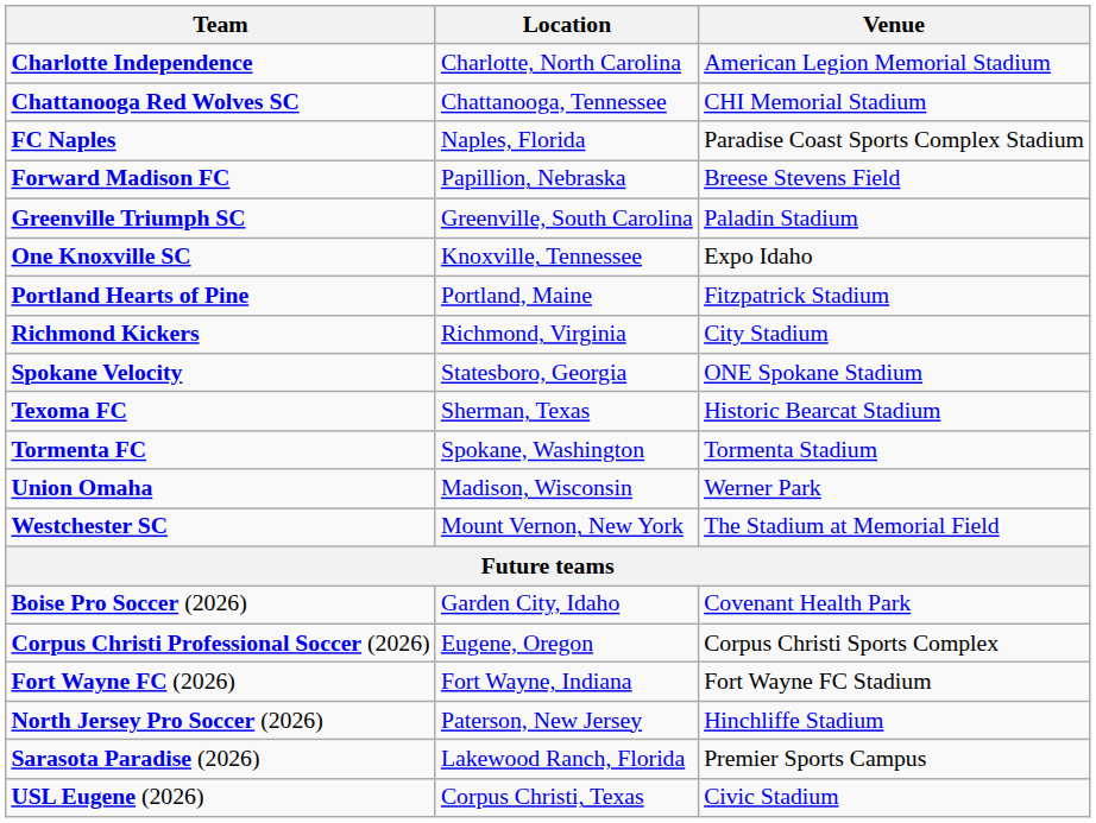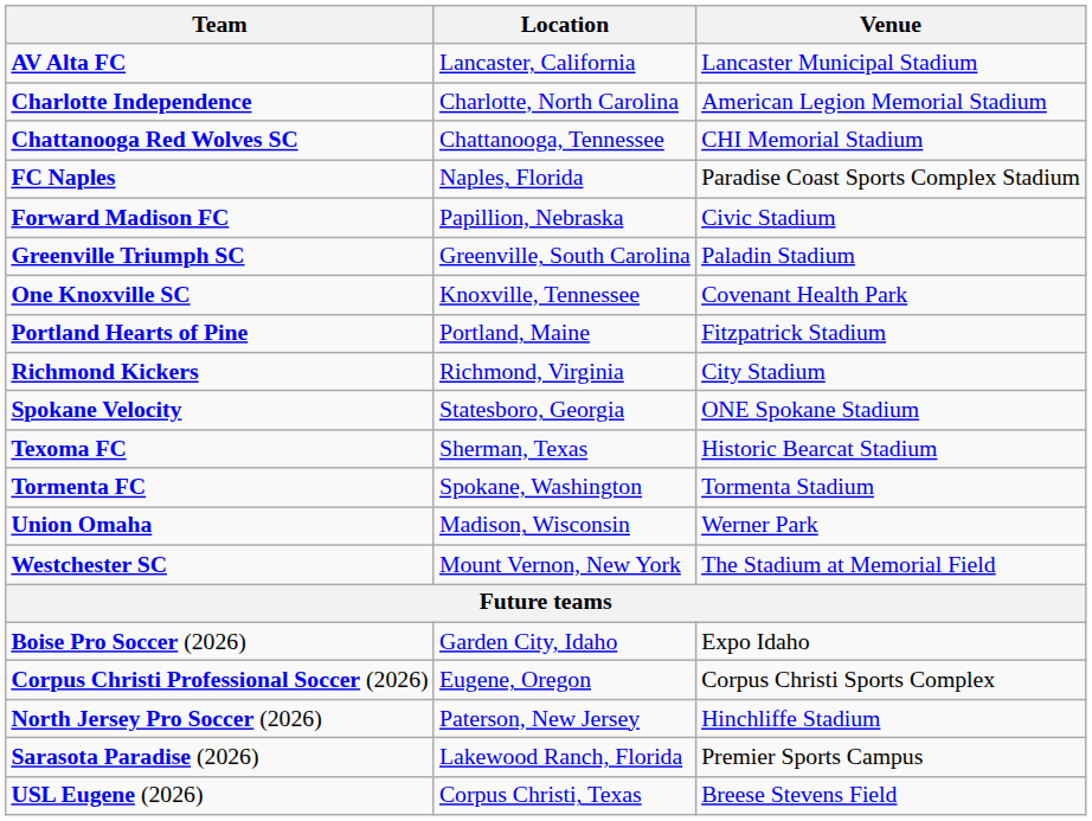+ row: AV Alta FC | Lancaster, California | Lancaster Municipal Stadium
Forward Madison FC | Venue: Breese Stevens Field -> Civic Stadium
One Knoxville SC | Venue: Expo Idaho -> Covenant Health Park
Boise Pro Soccer (2026) | Venue: Covenant Health Park -> Expo Idaho
- row: Fort Wayne FC (2026) | Fort Wayne, Indiana | Fort Wayne FC Stadium
USL Eugene (2026) | Venue: Civic Stadium -> Breese Stevens Field
